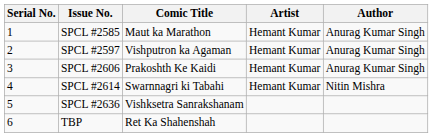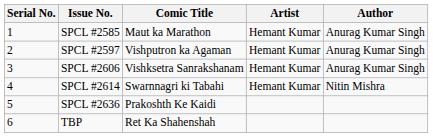SPCL #2606 | Comic Title: Prakoshth Ke Kaidi -> Vishksetra Sanrakshanam
SPCL #2636 | Comic Title: Vishksetra Sanrakshanam -> Prakoshth Ke Kaidi
